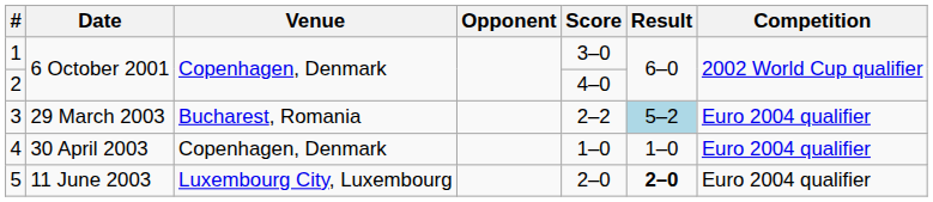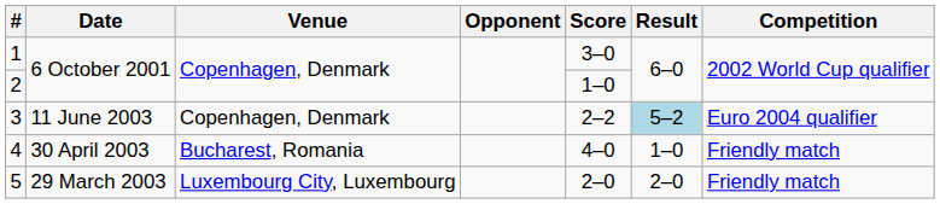2 | Score: 4–0 -> 1–0
3 | Date: 29 March 2003 -> 11 June 2003
3 | Venue: Bucharest, Romania -> Copenhagen, Denmark
4 | Venue: Copenhagen, Denmark -> Bucharest, Romania
4 | Score: 1–0 -> 4–0
4 | Competition: Euro 2004 qualifier -> Friendly match
5 | Date: 11 June 2003 -> 29 March 2003
5 | Result: bold -> normal
5 | Competition: Euro 2004 qualifier -> Friendly match
